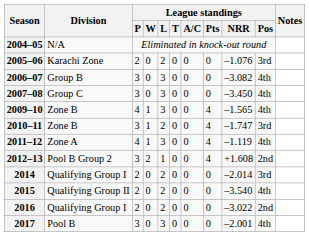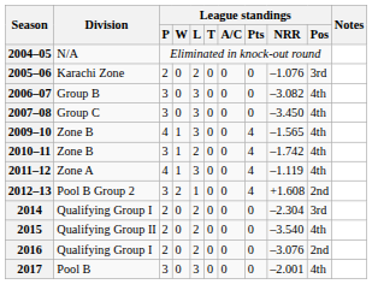2010–11 | League standings / NRR: –1.747 -> –1.742
2010–11 | League standings / Pos: 3rd -> 4th
2014 | League standings / NRR: –2.014 -> –2.304
2016 | League standings / NRR: –3.022 -> –3.076
